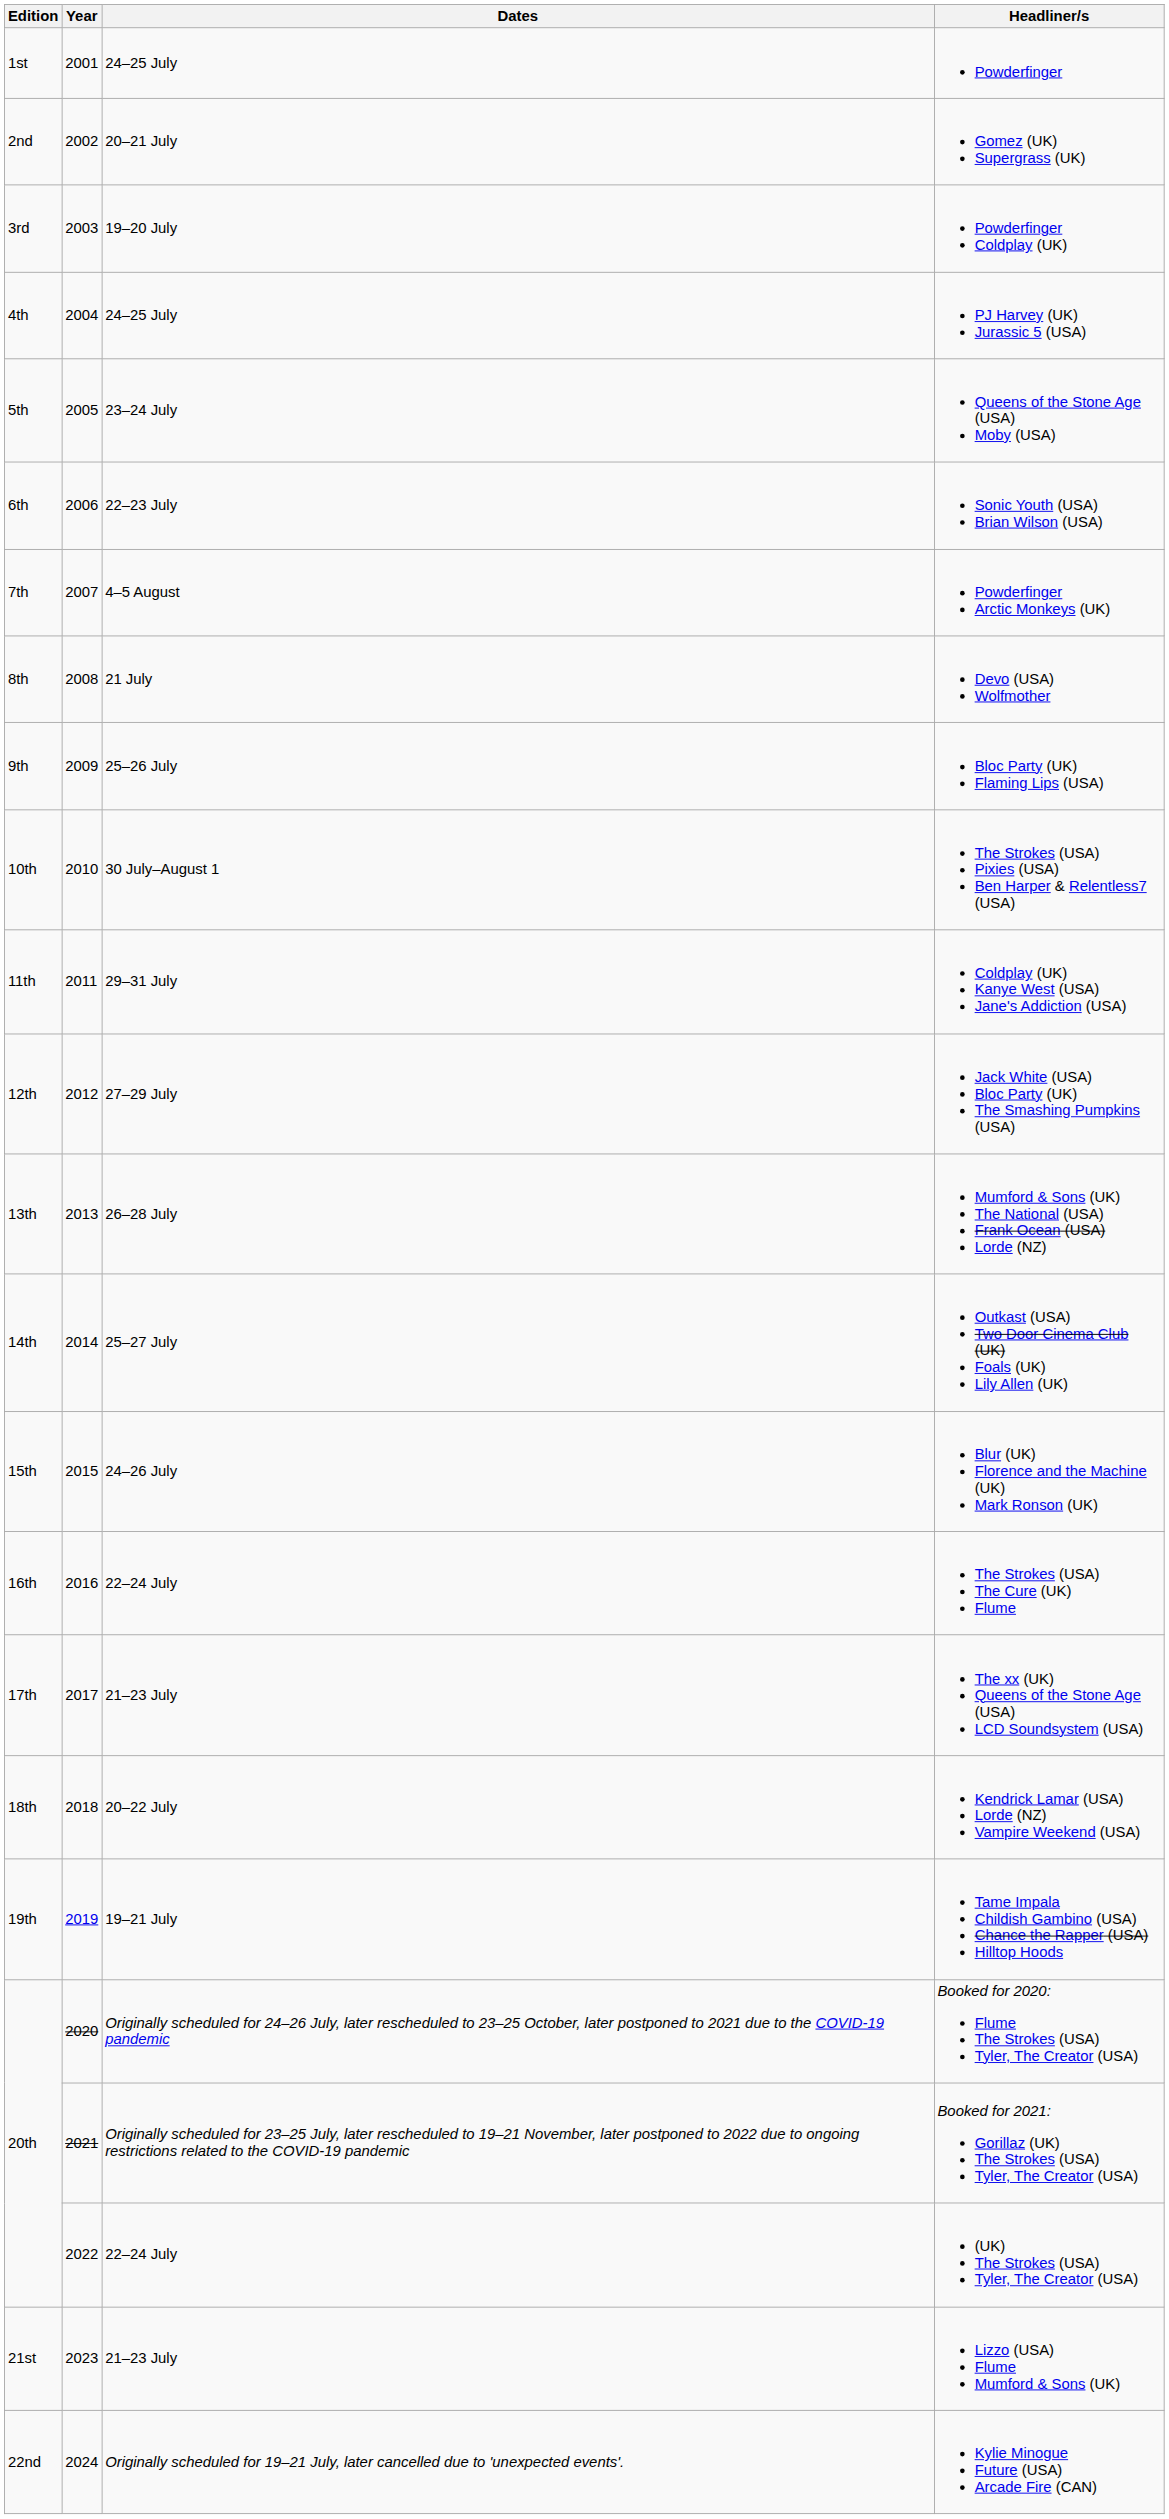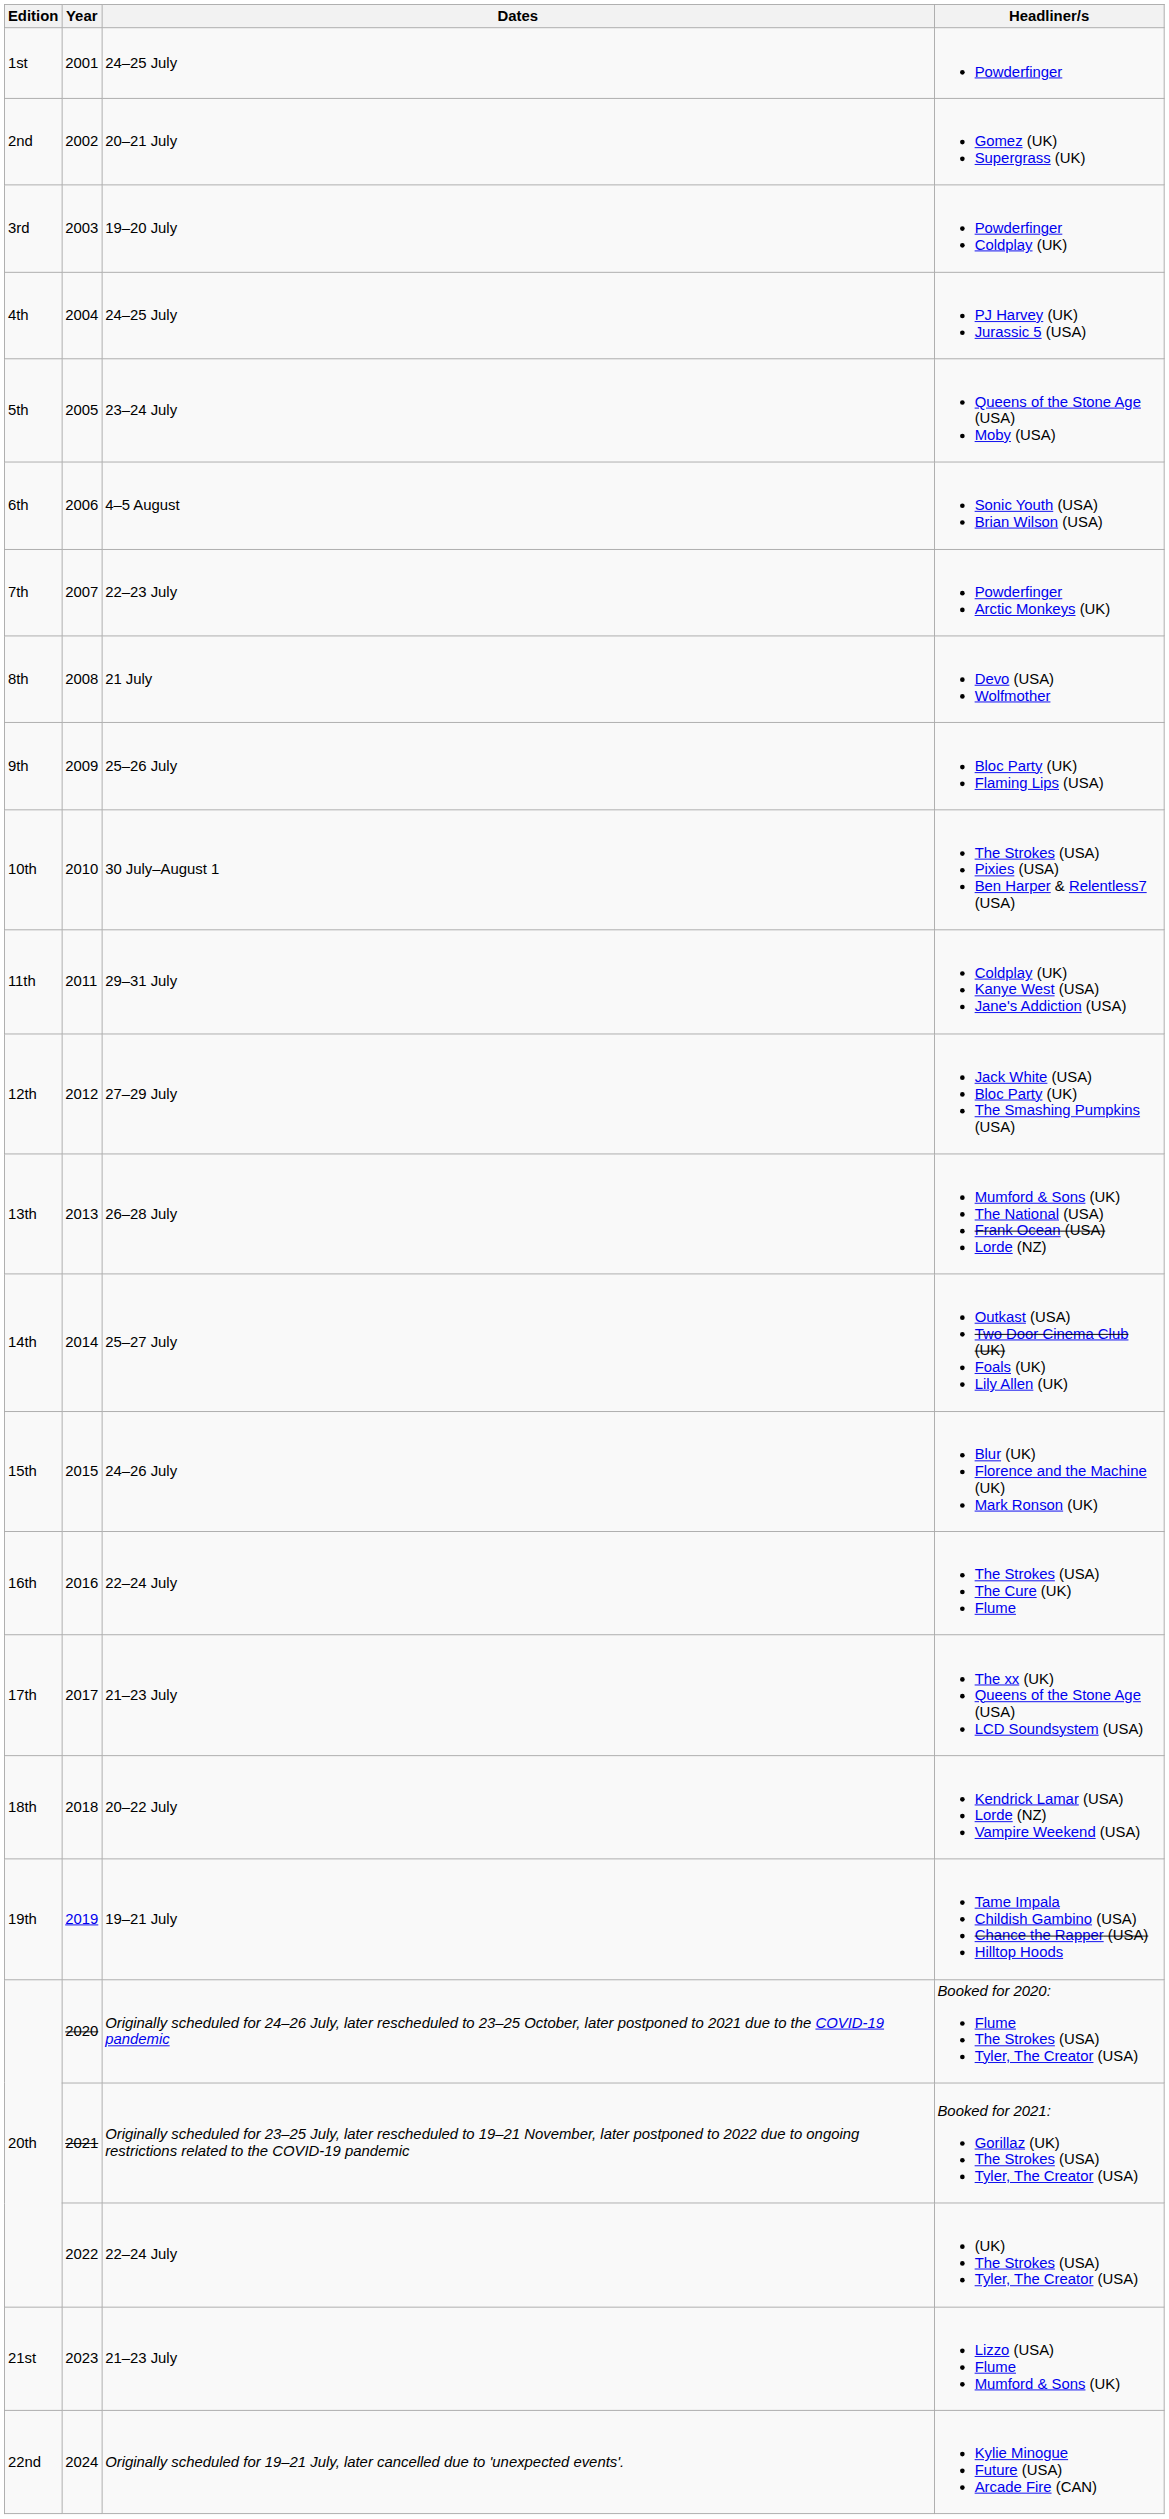Sonic Youth (USA) Brian Wilson (USA) | Dates: 22–23 July -> 4–5 August
Powderfinger Arctic Monkeys (UK) | Dates: 4–5 August -> 22–23 July
